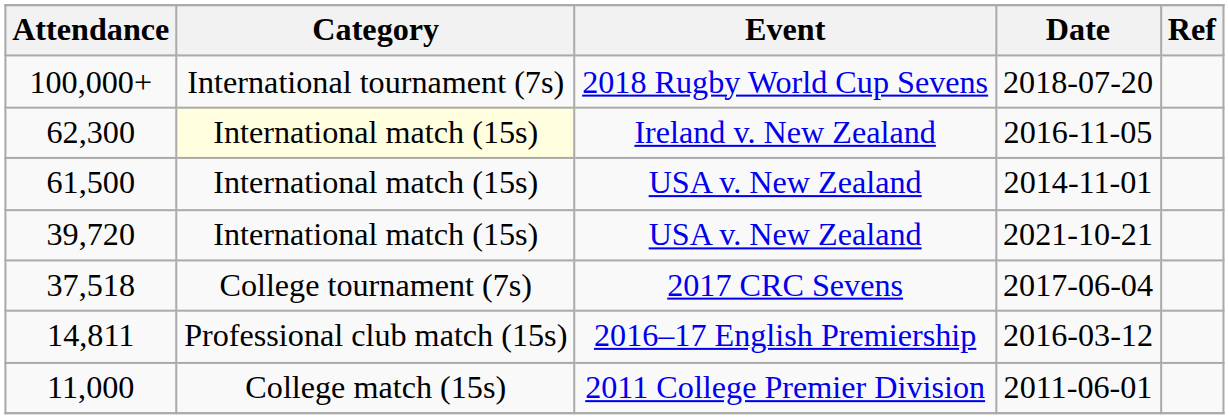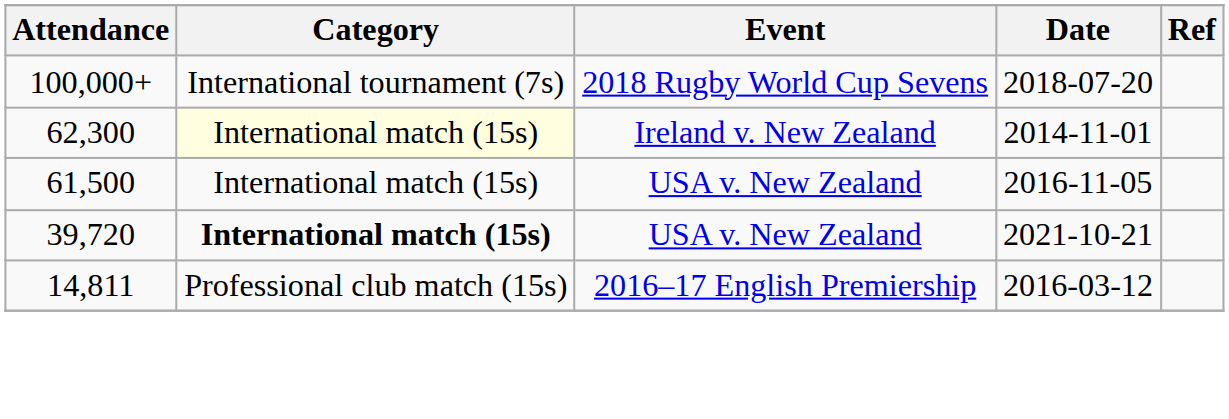62,300 | Date: 2016-11-05 -> 2014-11-01
61,500 | Date: 2014-11-01 -> 2016-11-05
39,720 | Category: normal -> bold
- row: 37,518 | College tournament (7s) | 2017 CRC Sevens | 2017-06-04
- row: 11,000 | College match (15s) | 2011 College Premier Division | 2011-06-01
